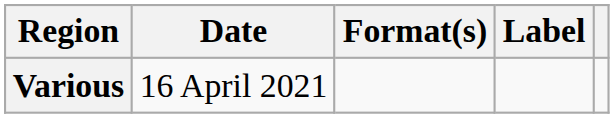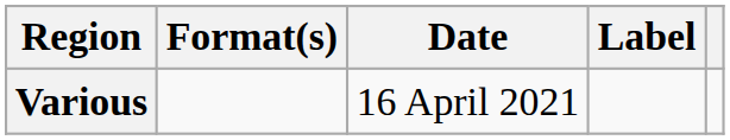columns swapped: Date <-> Format(s)
